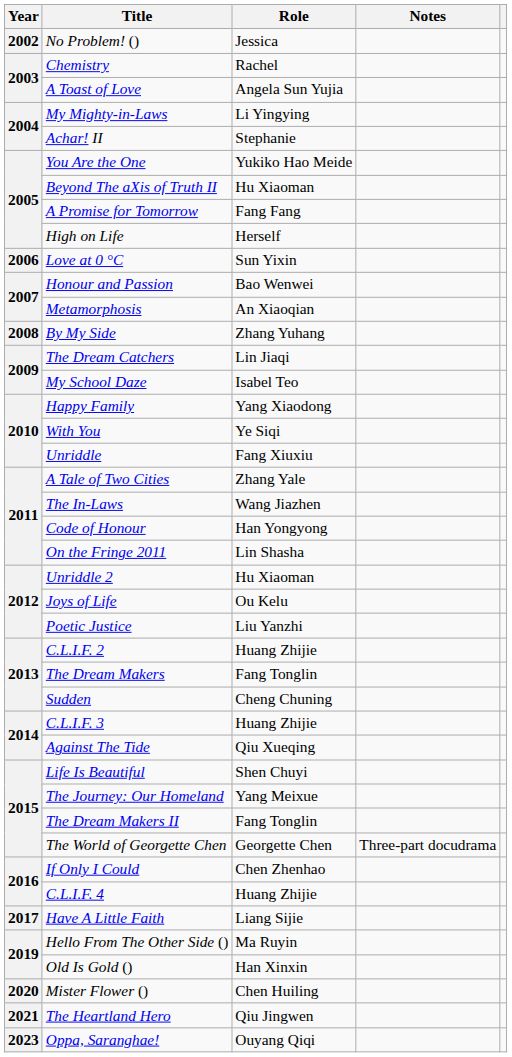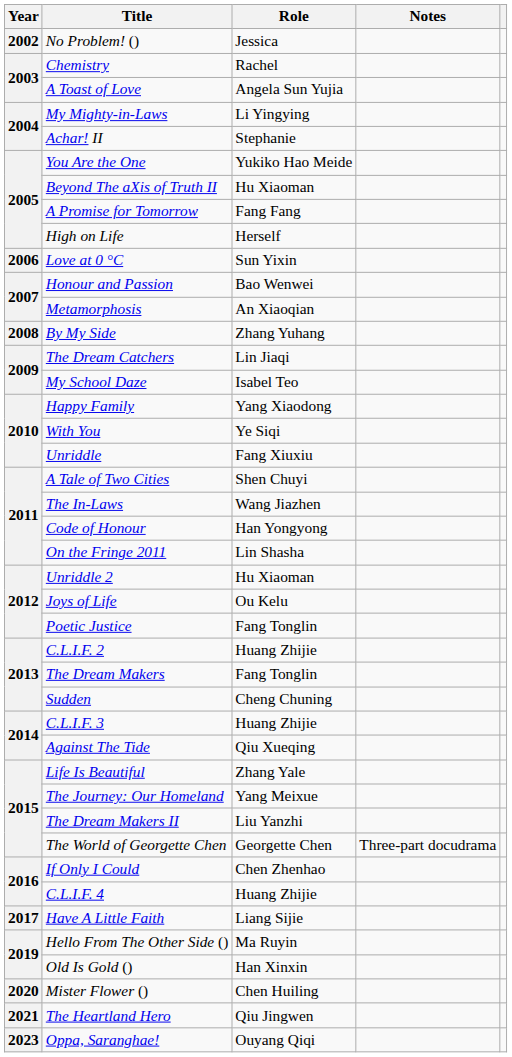A Tale of Two Cities | Role: Zhang Yale -> Shen Chuyi
Poetic Justice | Role: Liu Yanzhi -> Fang Tonglin
Life Is Beautiful | Role: Shen Chuyi -> Zhang Yale
The Dream Makers II | Role: Fang Tonglin -> Liu Yanzhi
